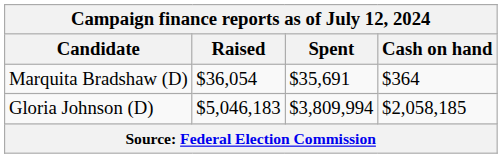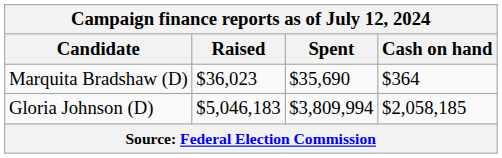Marquita Bradshaw (D) | Raised: $36,054 -> $36,023
Marquita Bradshaw (D) | Spent: $35,691 -> $35,690
